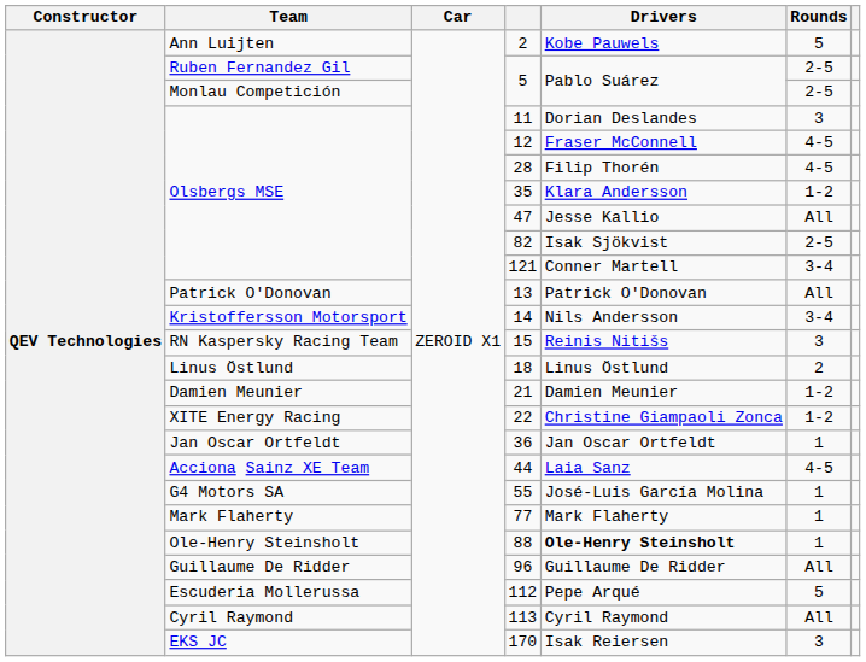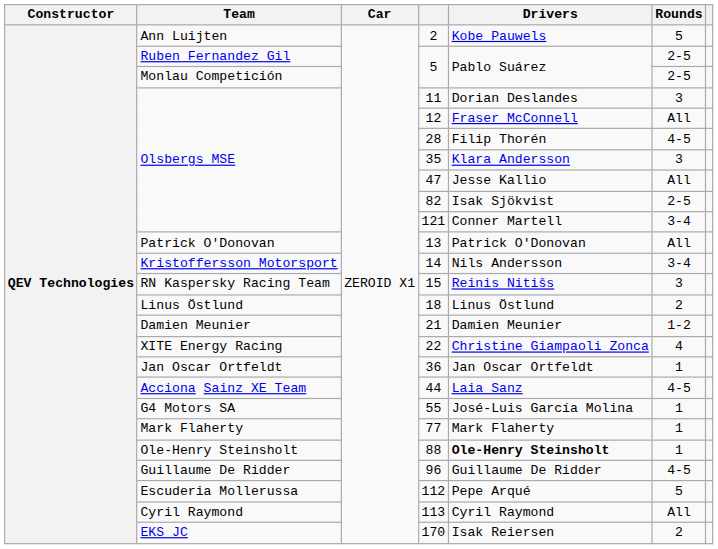12 | Rounds: 4-5 -> All
35 | Rounds: 1-2 -> 3
22 | Rounds: 1-2 -> 4
96 | Rounds: All -> 4-5
170 | Rounds: 3 -> 2
